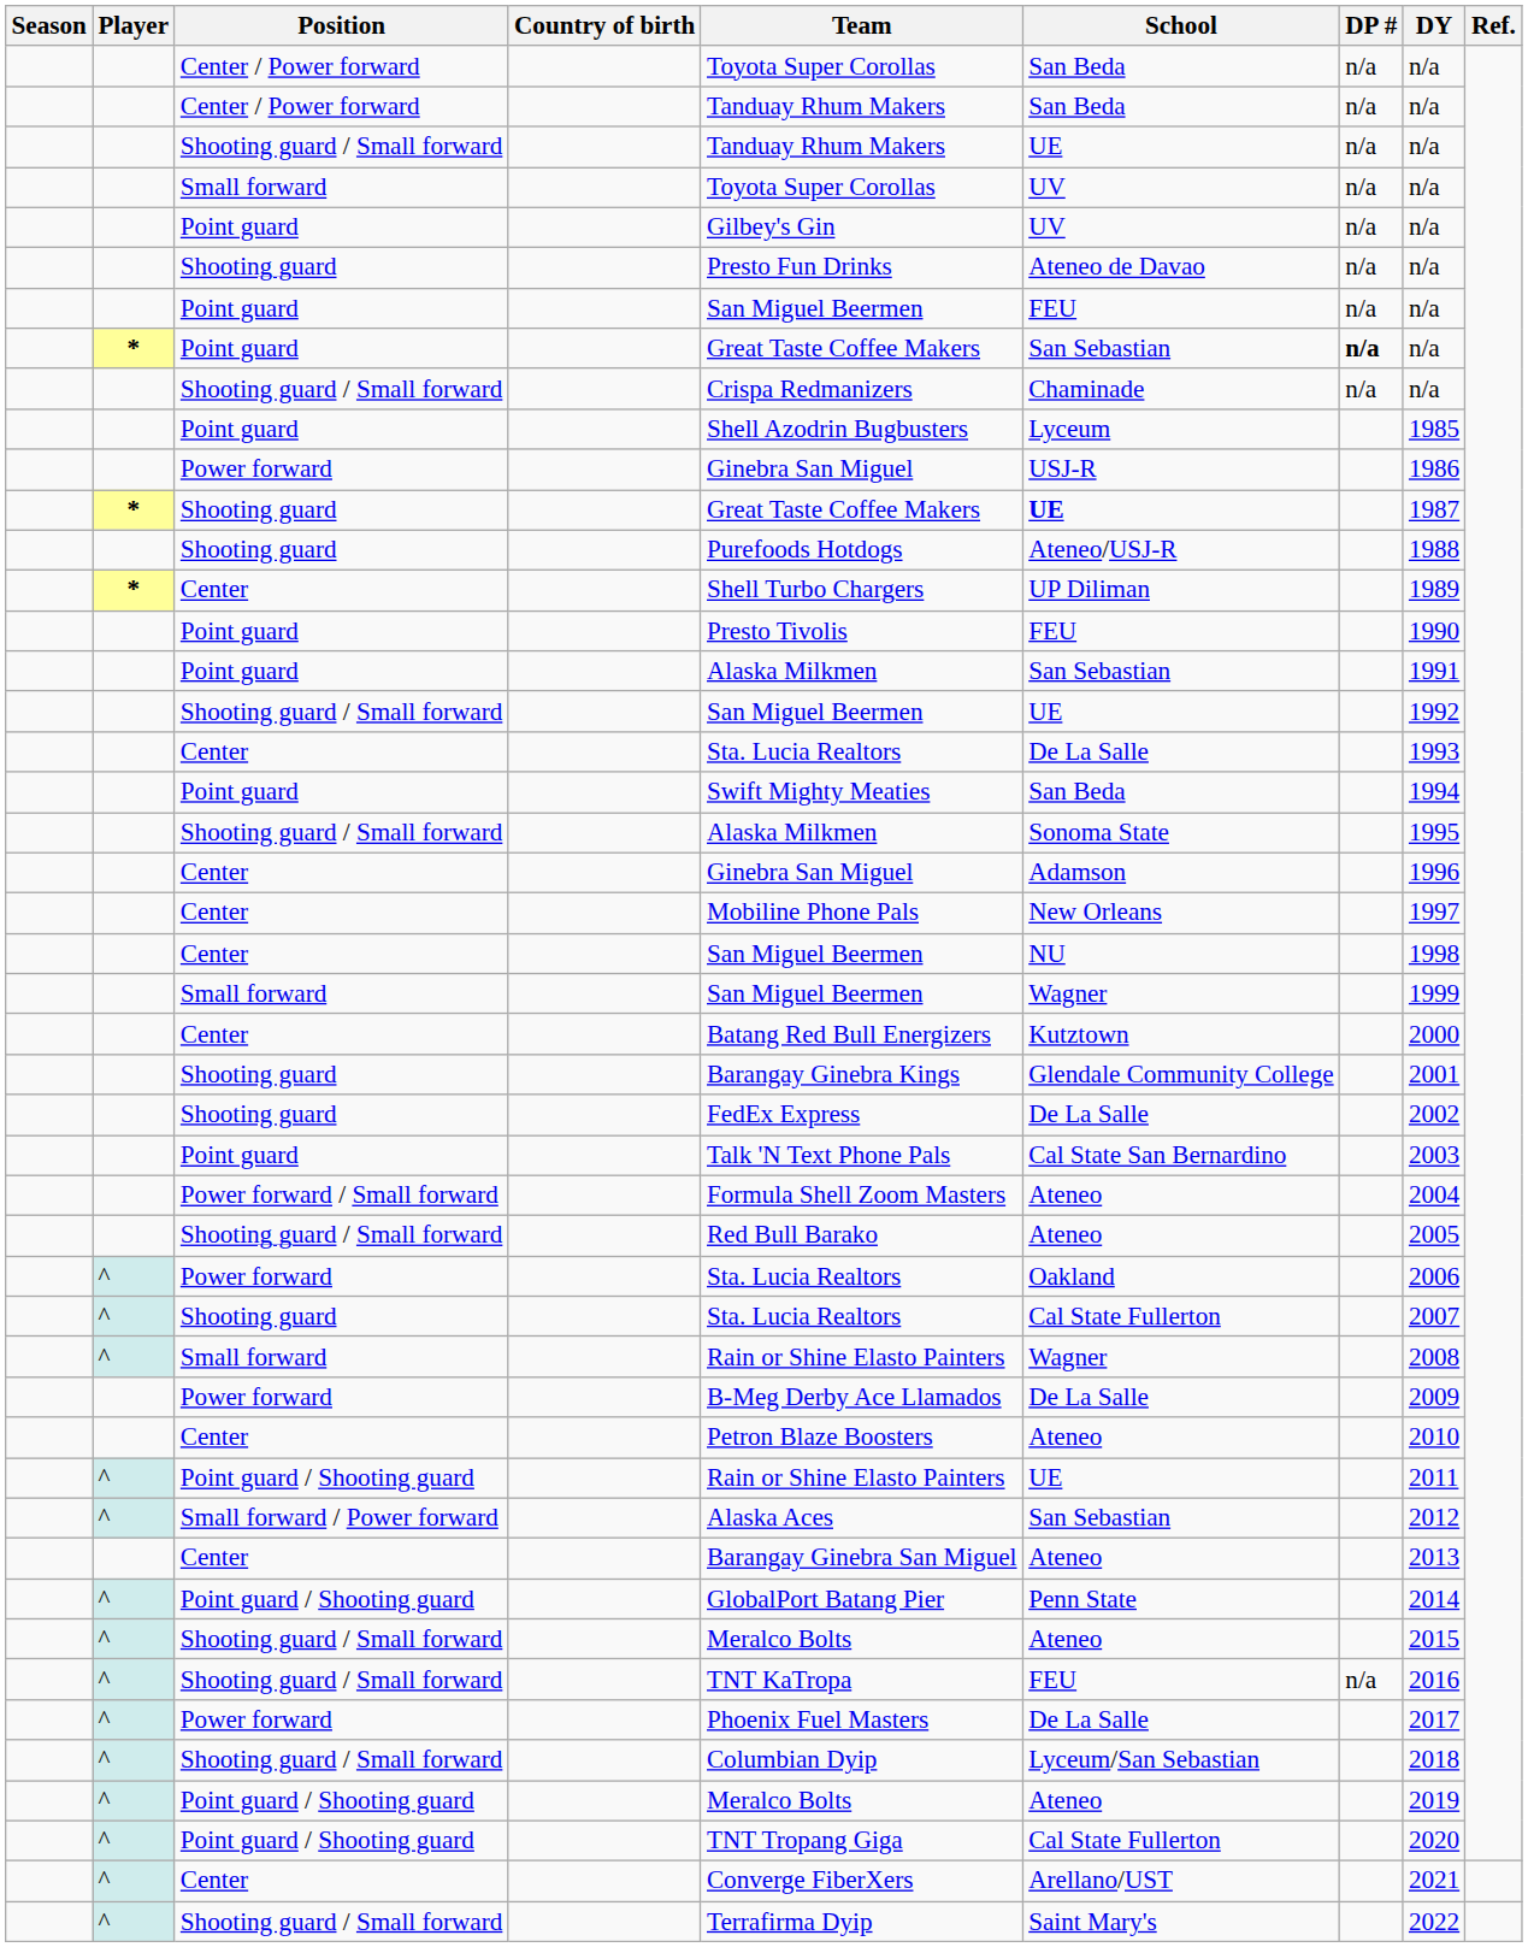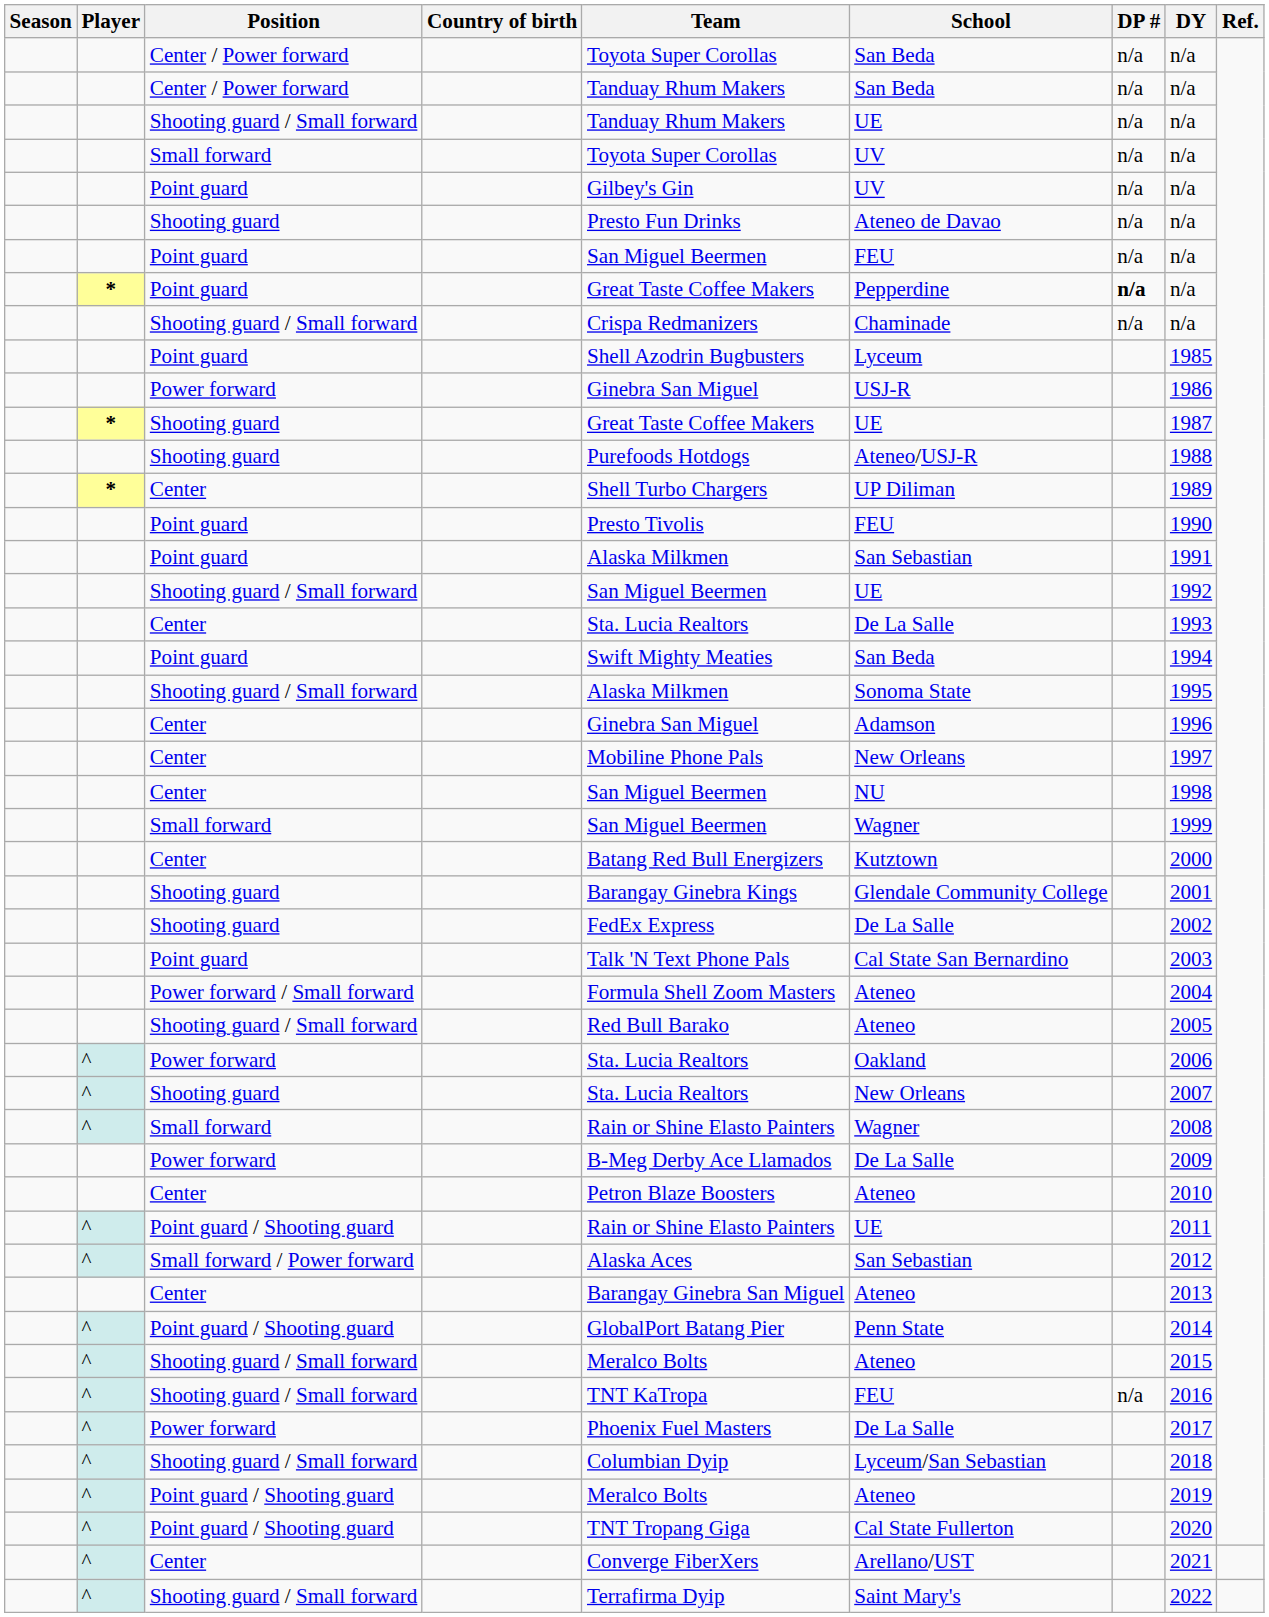* / Point guard | School: San Sebastian -> Pepperdine
* / Shooting guard | School: bold -> normal
^ / Shooting guard | School: Cal State Fullerton -> New Orleans
